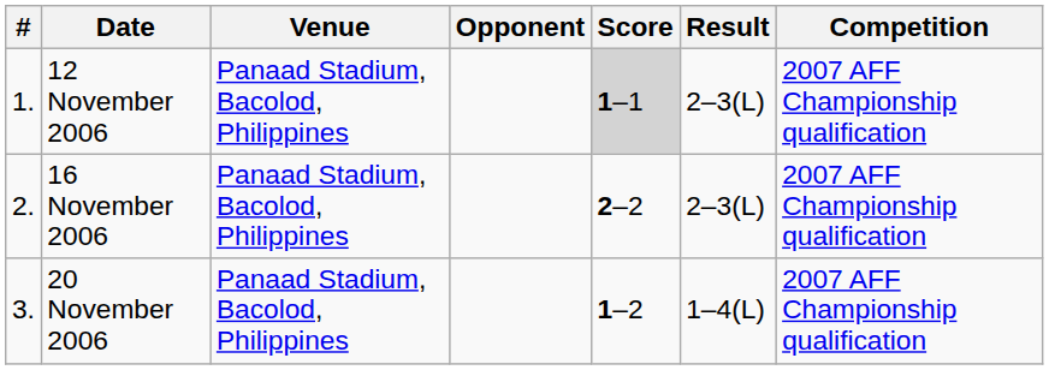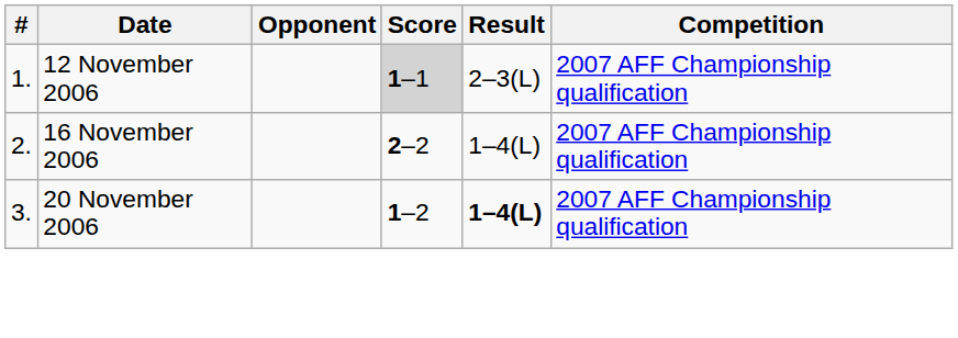- column: Venue | Panaad Stadium, Bacolod, Philippines | Panaad Stadium, Bacolod, Philippines | Panaad Stadium, Bacolod, Philippines
16 November 2006 | Result: 2–3(L) -> 1–4(L)
20 November 2006 | Result: normal -> bold
